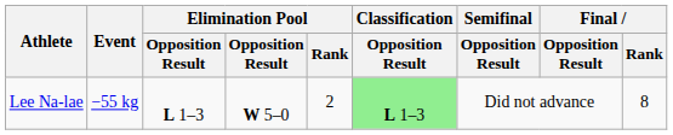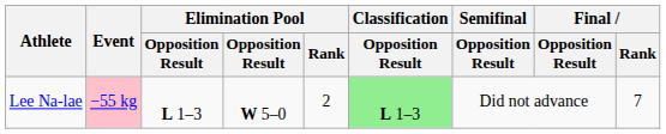Lee Na-lae | Event: no background -> pink background
Lee Na-lae | Final / Rank: 8 -> 7
